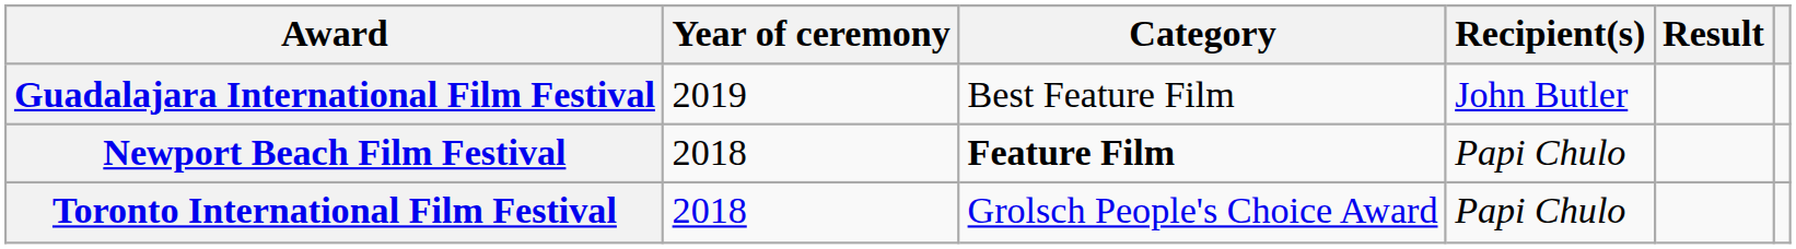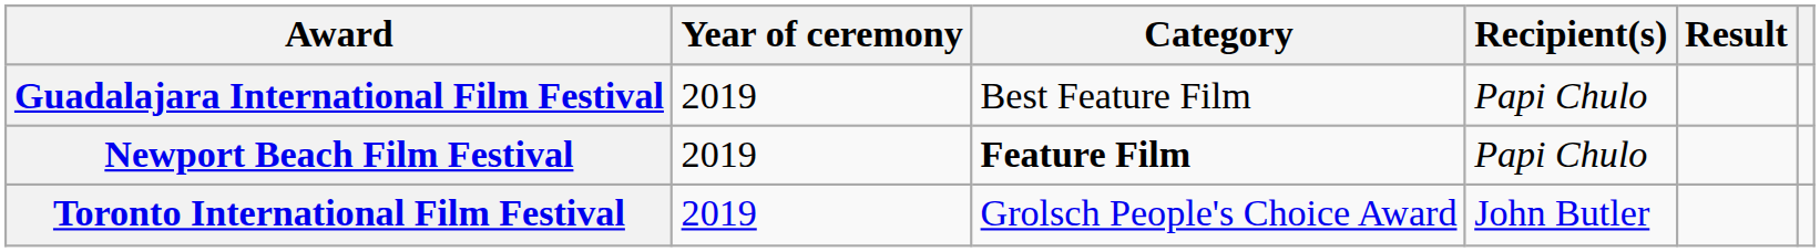Guadalajara International Film Festival | Recipient(s): John Butler -> Papi Chulo
Newport Beach Film Festival | Year of ceremony: 2018 -> 2019
Toronto International Film Festival | Year of ceremony: 2018 -> 2019
Toronto International Film Festival | Recipient(s): Papi Chulo -> John Butler
